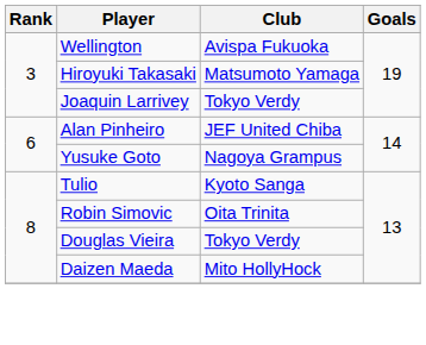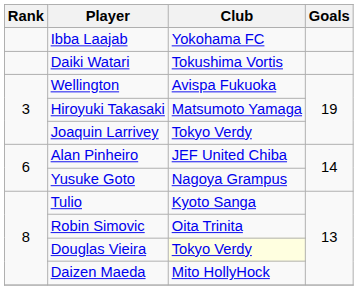+ row: Ibba Laajab | Yokohama FC
+ row: Daiki Watari | Tokushima Vortis
Douglas Vieira | Club: no background -> lightyellow background
